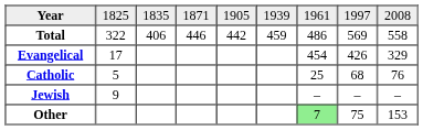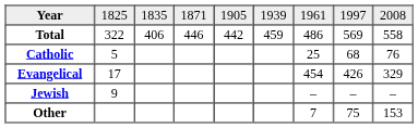rows swapped: Catholic <-> Evangelical
Other | column 7: lightgreen background -> no background
